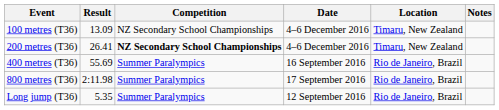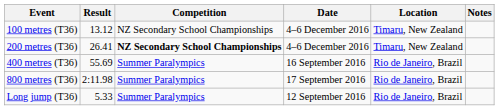100 metres (T36) | Result: 13.09 -> 13.12
Long jump (T36) | Result: 5.35 -> 5.33
